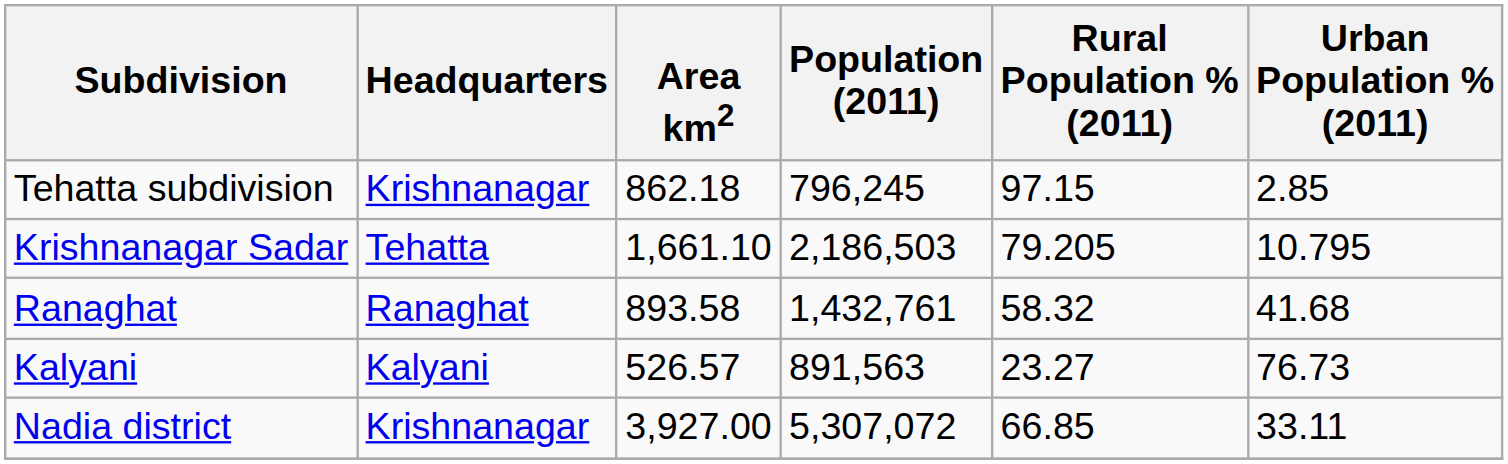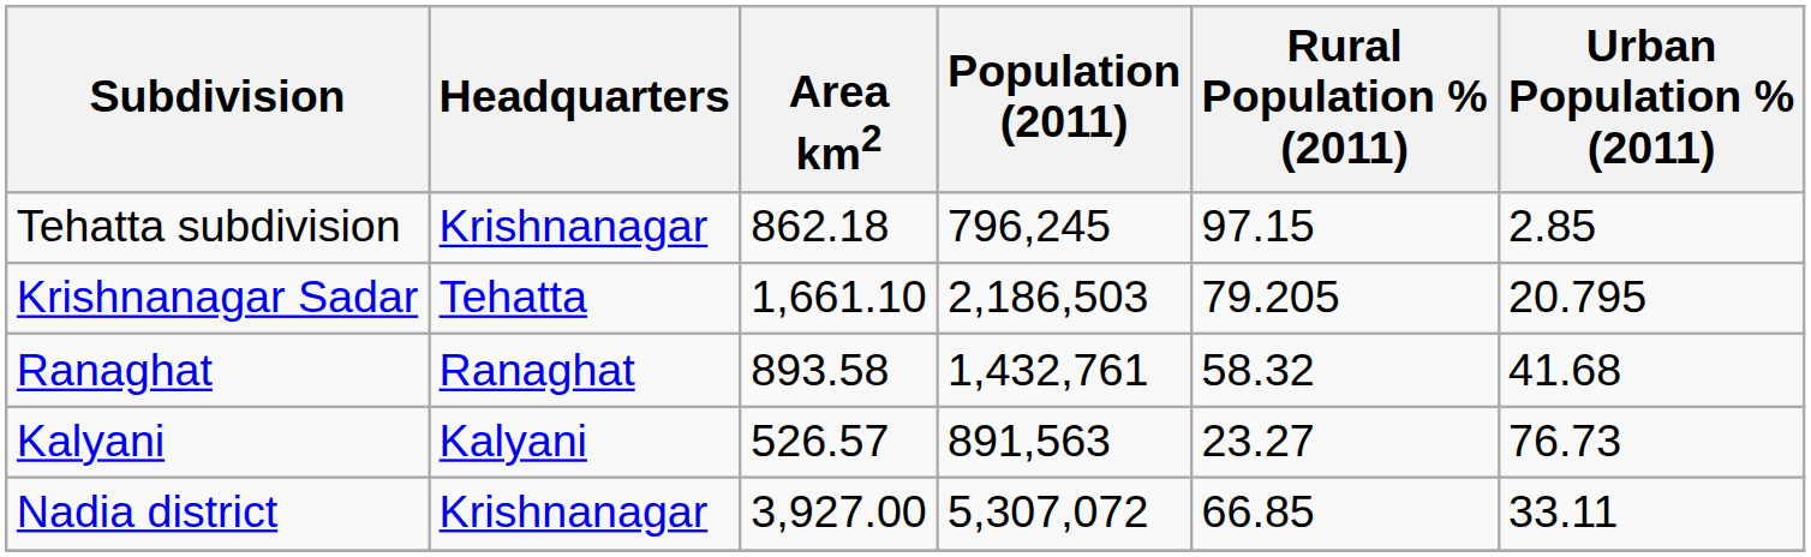Krishnanagar Sadar | Urban Population % (2011): 10.795 -> 20.795
